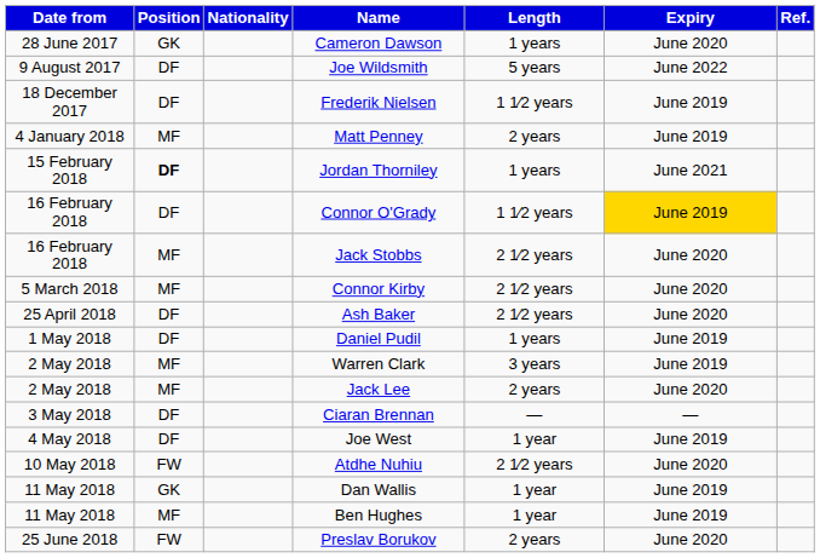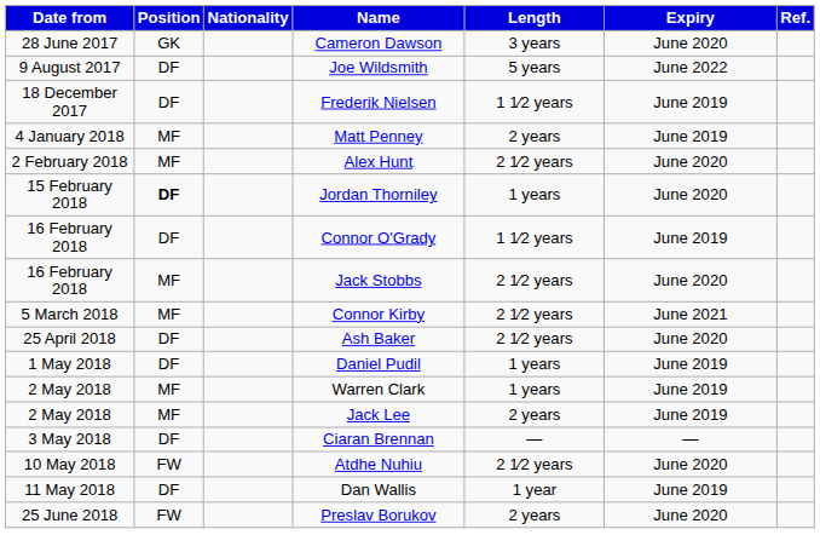Cameron Dawson | Length: 1 years -> 3 years
+ row: 2 February 2018 | MF | Alex Hunt | 2 1⁄2 years | June 2020
Jordan Thorniley | Expiry: June 2021 -> June 2020
Connor O'Grady | Expiry: gold background -> no background
Connor Kirby | Expiry: June 2020 -> June 2021
Warren Clark | Length: 3 years -> 1 years
Jack Lee | Expiry: June 2020 -> June 2019
- row: 4 May 2018 | DF | Joe West | 1 year | June 2019
Dan Wallis | Position: GK -> DF
- row: 11 May 2018 | MF | Ben Hughes | 1 year | June 2019
